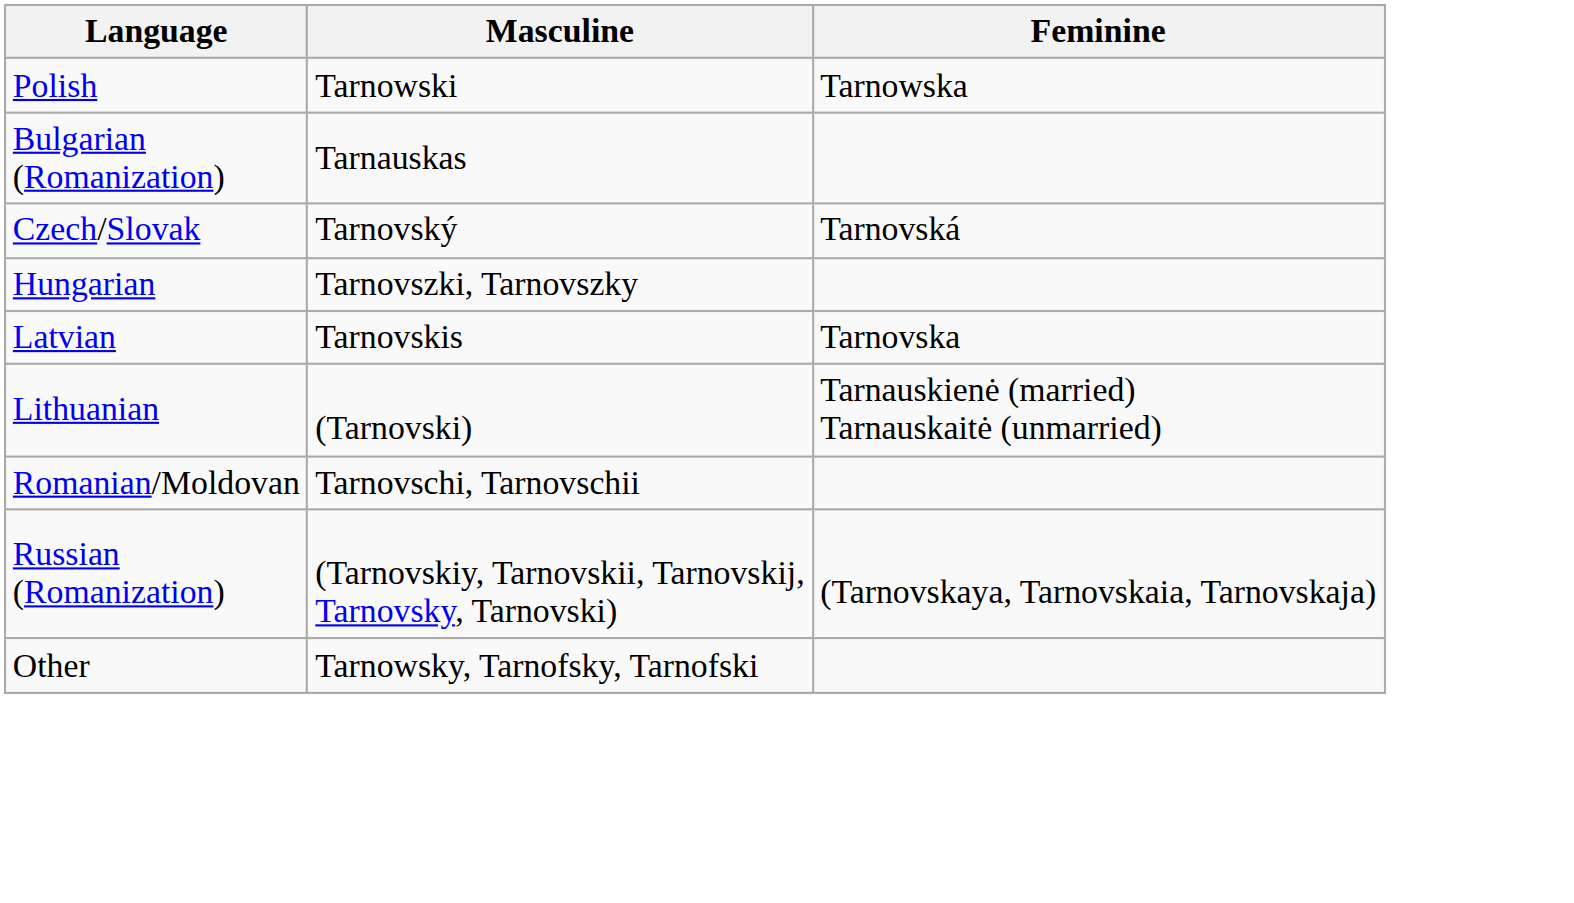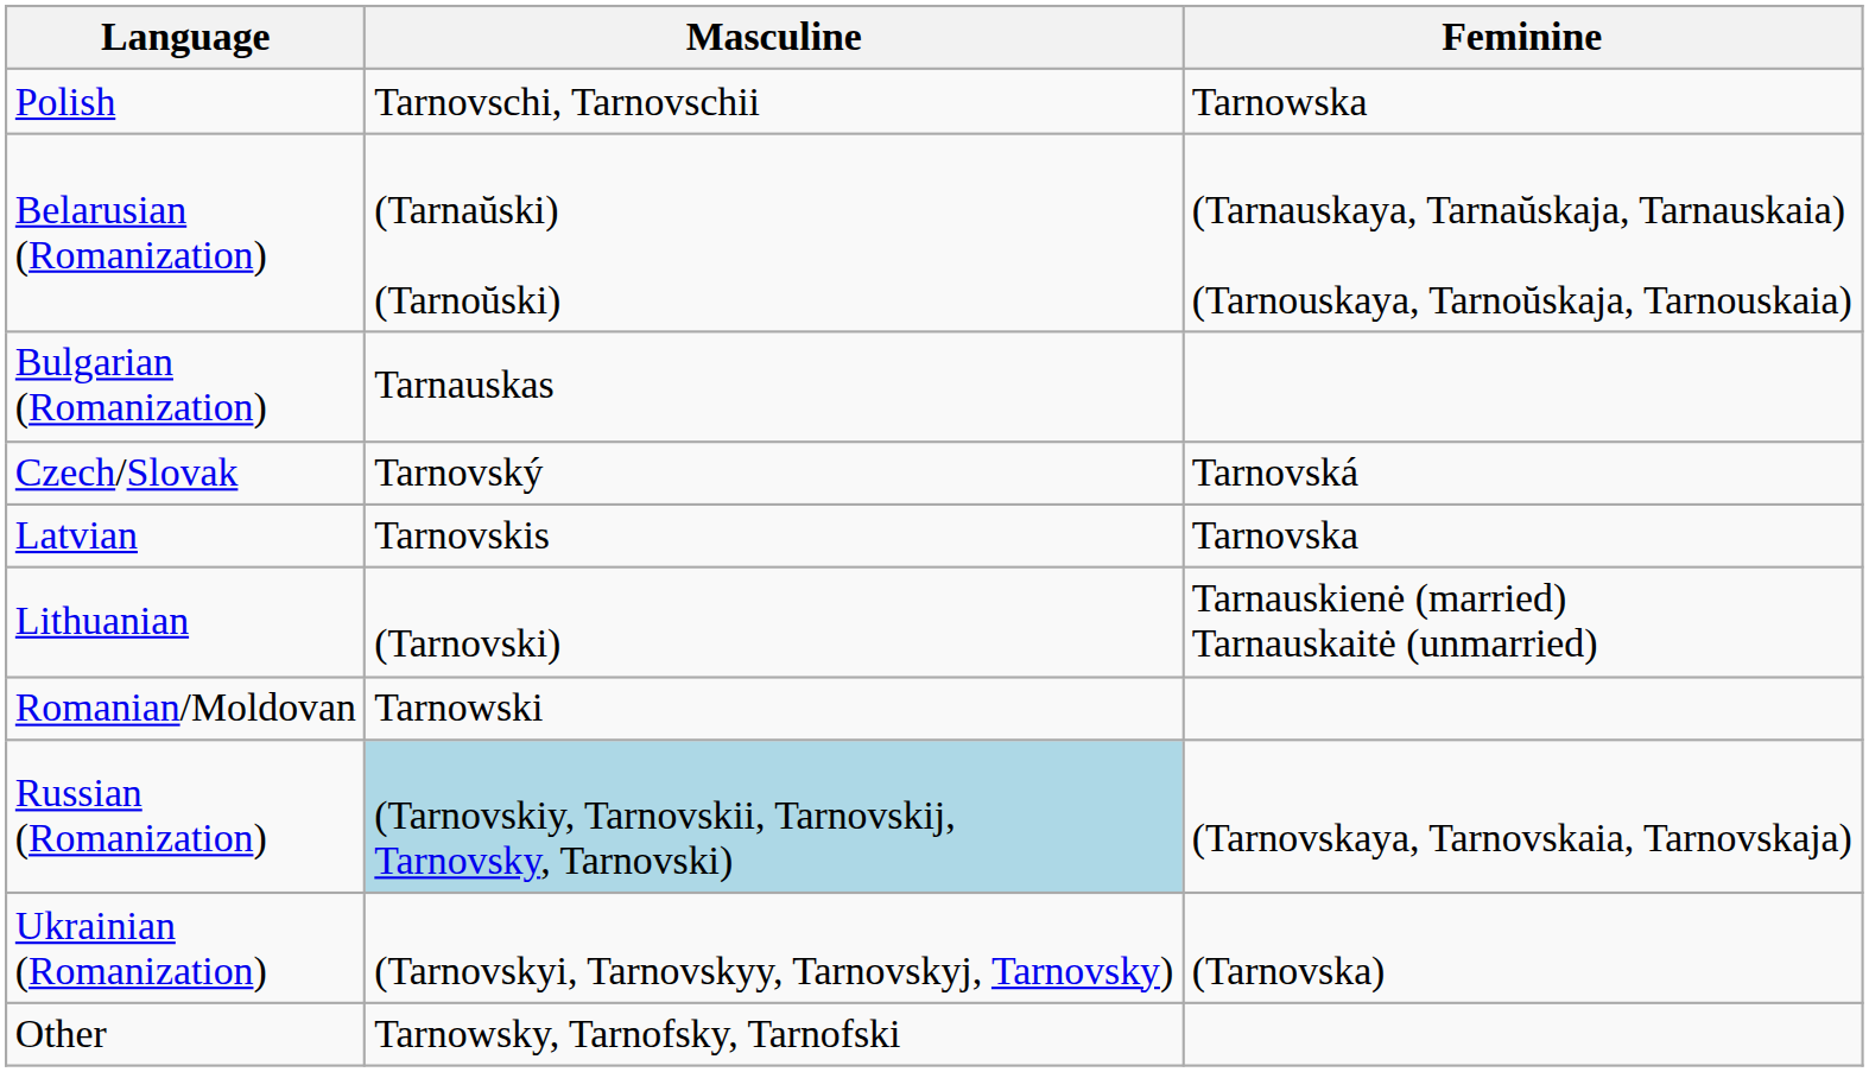Polish | Masculine: Tarnowski -> Tarnovschi, Tarnovschii
+ row: Belarusian (Romanization) | (Tarnaŭski) (Tarnoŭski) | (Tarnauskaya, Tarnaŭskaja, Tarnauskaia) (Tarnouskaya, Tarnoŭskaja, Tarnouskaia)
- row: Hungarian | Tarnovszki, Tarnovszky
Romanian/Moldovan | Masculine: Tarnovschi, Tarnovschii -> Tarnowski
Russian (Romanization) | Masculine: no background -> lightblue background
+ row: Ukrainian (Romanization) | (Tarnovskyi, Tarnovskyy, Tarnovskyj, Tarnovsky) | (Tarnovska)
